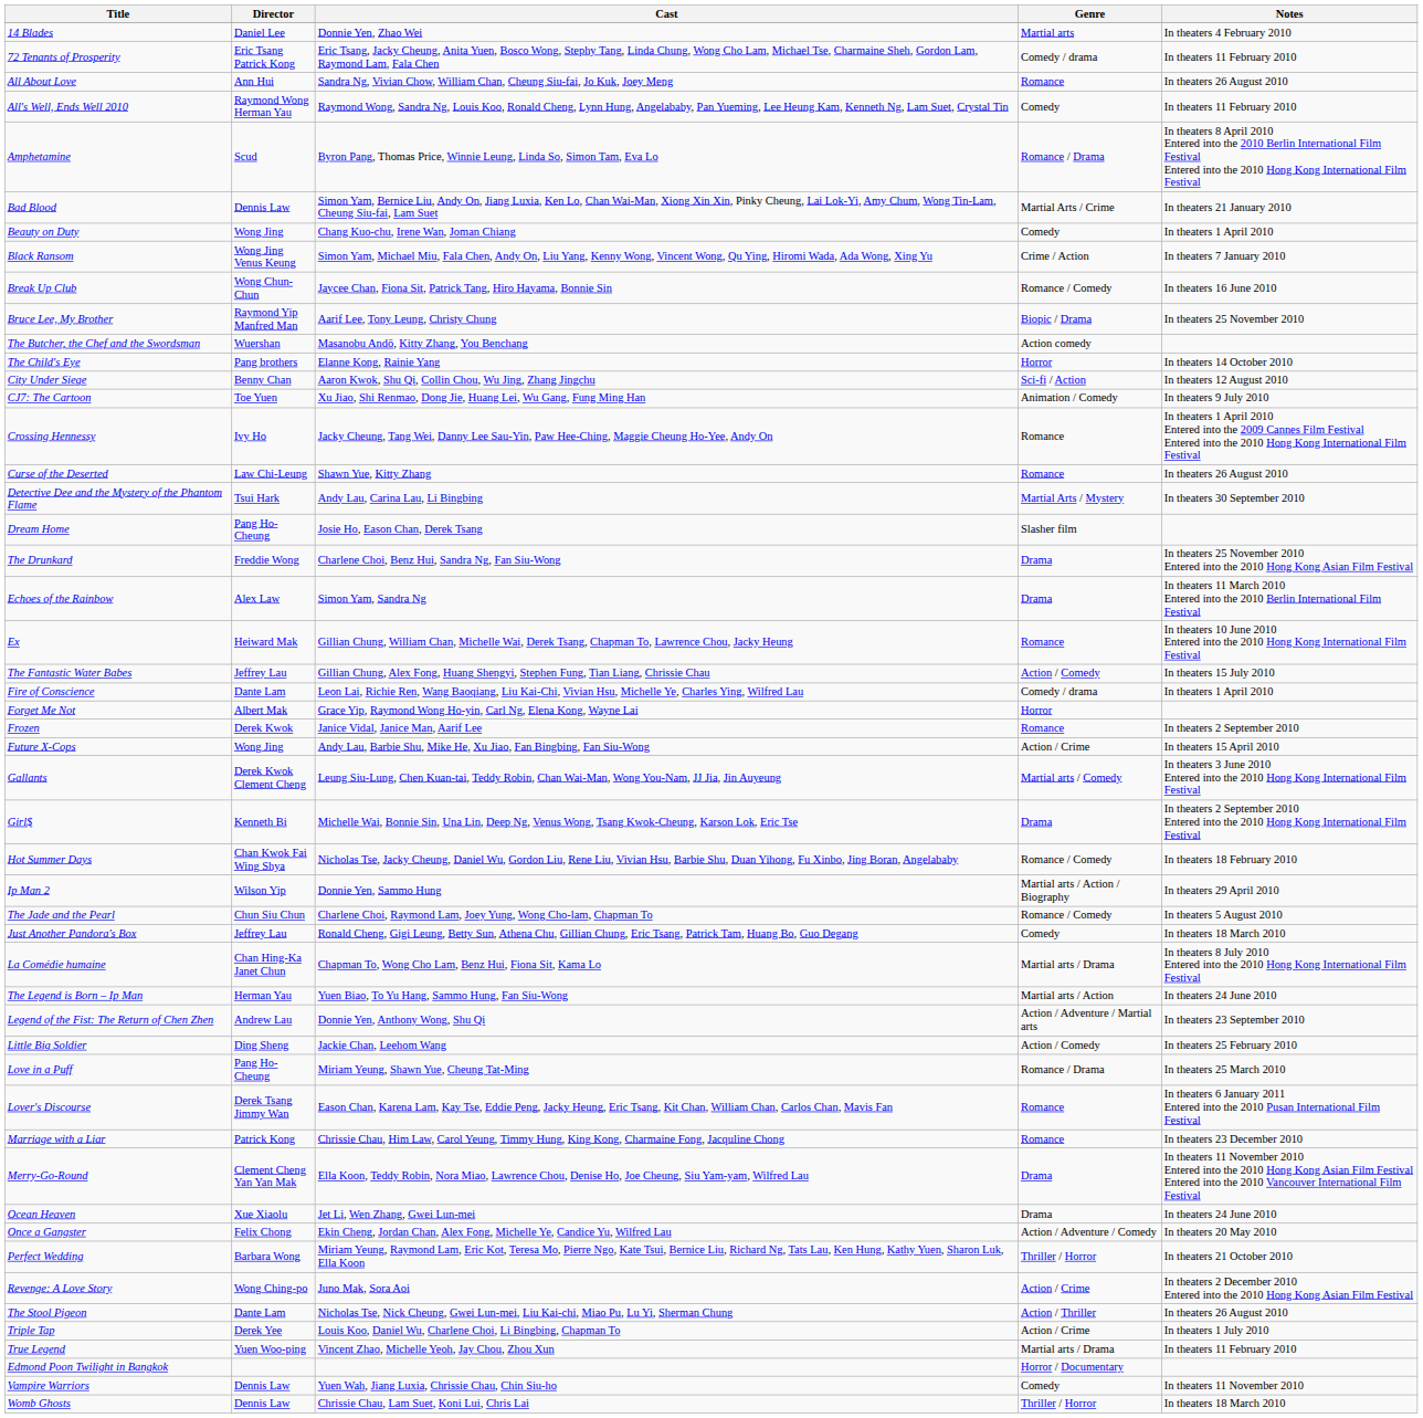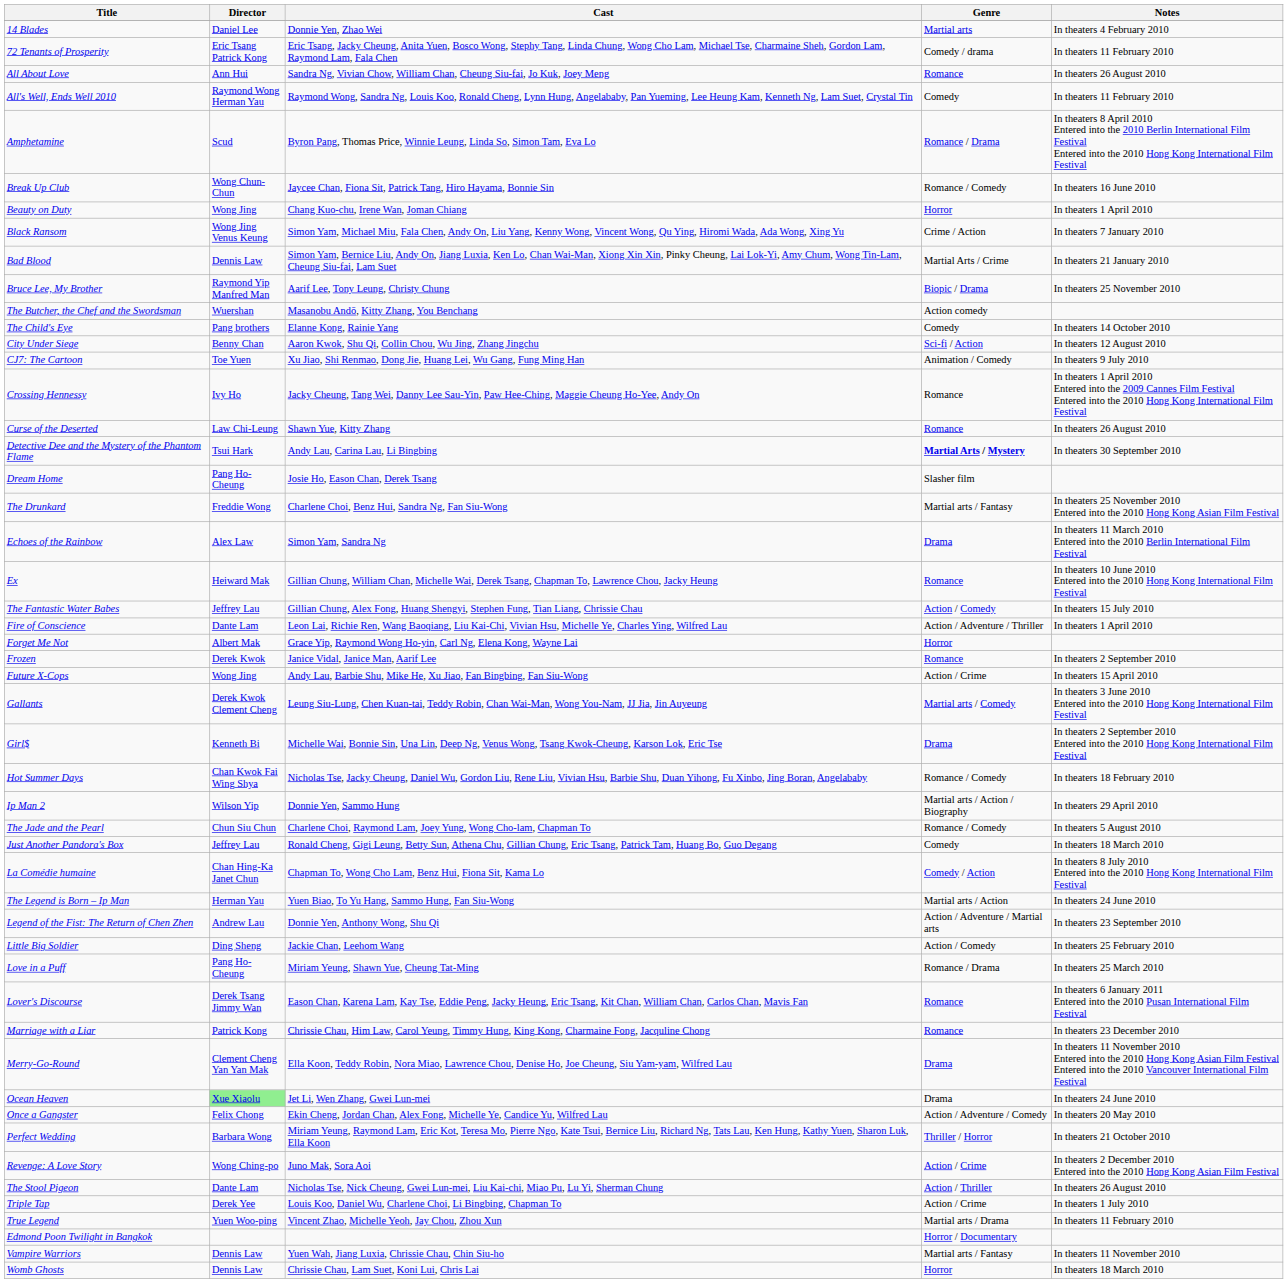rows swapped: Bad Blood <-> Break Up Club
Beauty on Duty | Genre: Comedy -> Horror
The Child's Eye | Genre: Horror -> Comedy
Detective Dee and the Mystery of the Phantom Flame | Genre: normal -> bold
The Drunkard | Genre: Drama -> Martial arts / Fantasy
Fire of Conscience | Genre: Comedy / drama -> Action / Adventure / Thriller
La Comédie humaine | Genre: Martial arts / Drama -> Comedy / Action
Ocean Heaven | Director: no background -> lightgreen background
Vampire Warriors | Genre: Comedy -> Martial arts / Fantasy
Womb Ghosts | Genre: Thriller / Horror -> Horror
